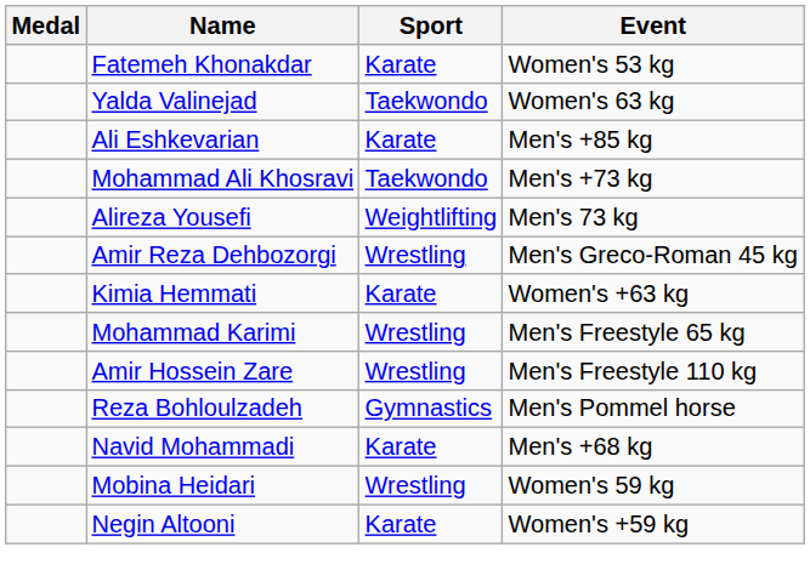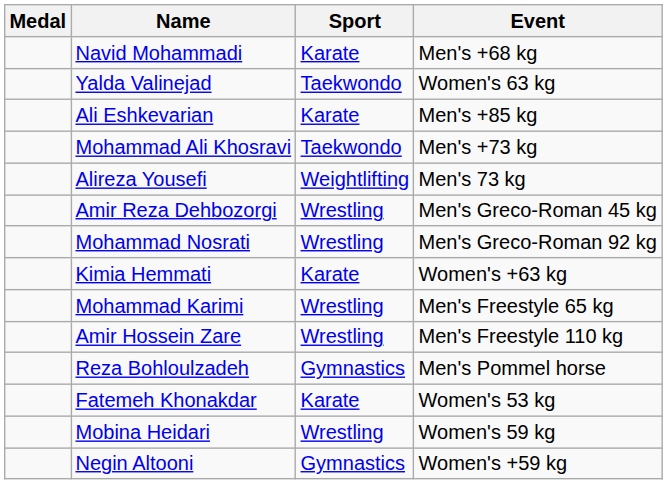rows swapped: Navid Mohammadi <-> Fatemeh Khonakdar
+ row: Mohammad Nosrati | Wrestling | Men's Greco-Roman 92 kg
Negin Altooni | Sport: Karate -> Gymnastics
